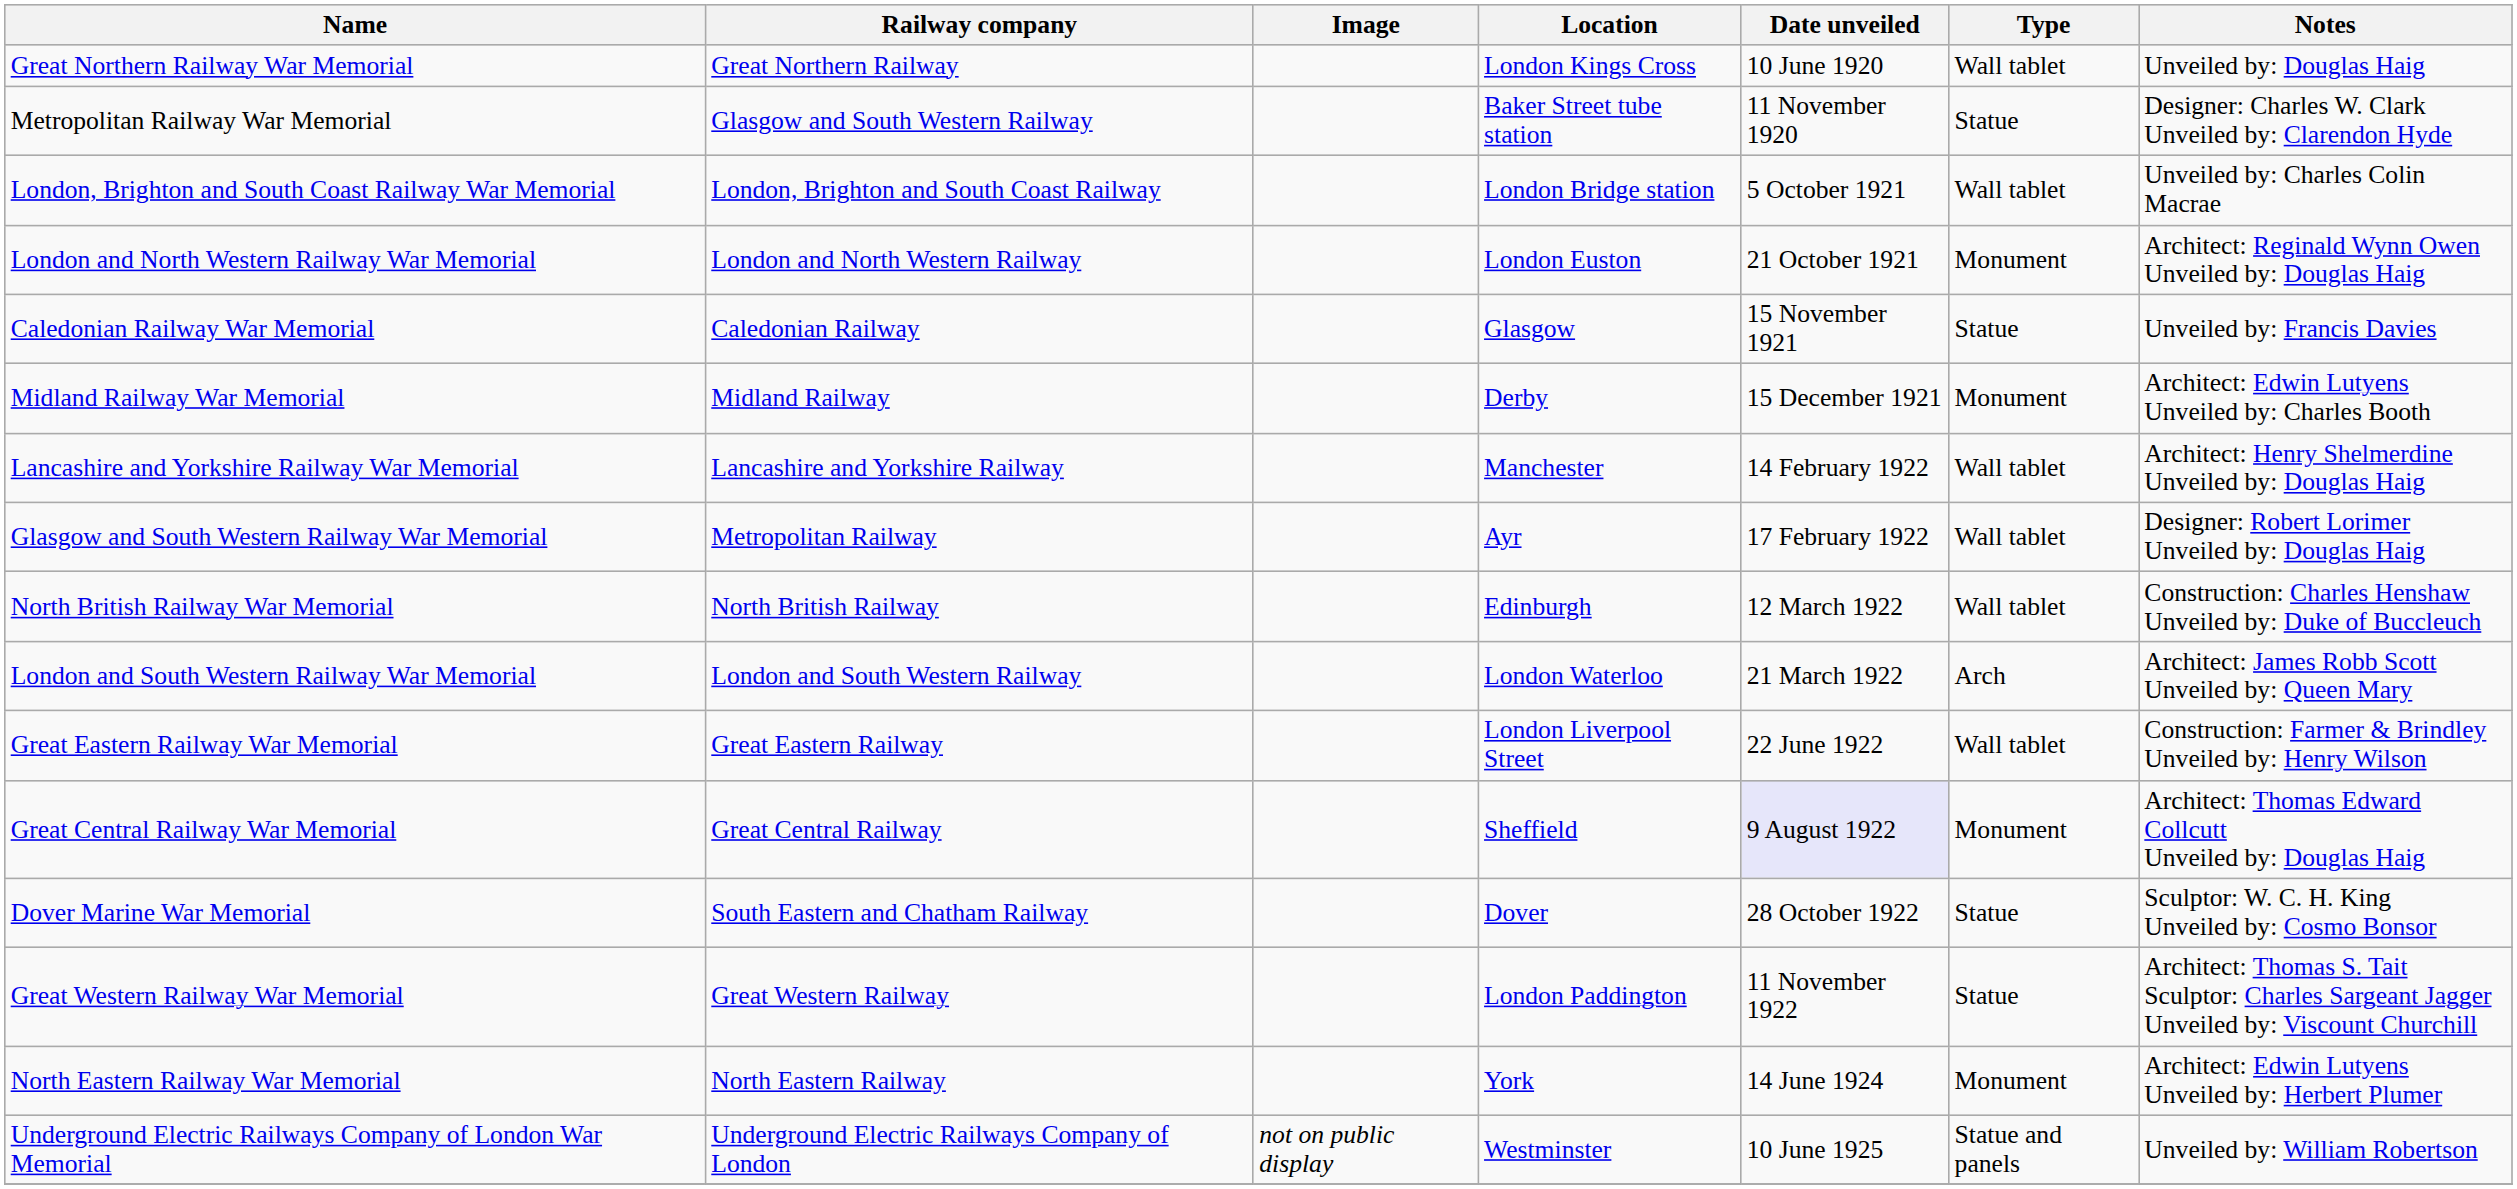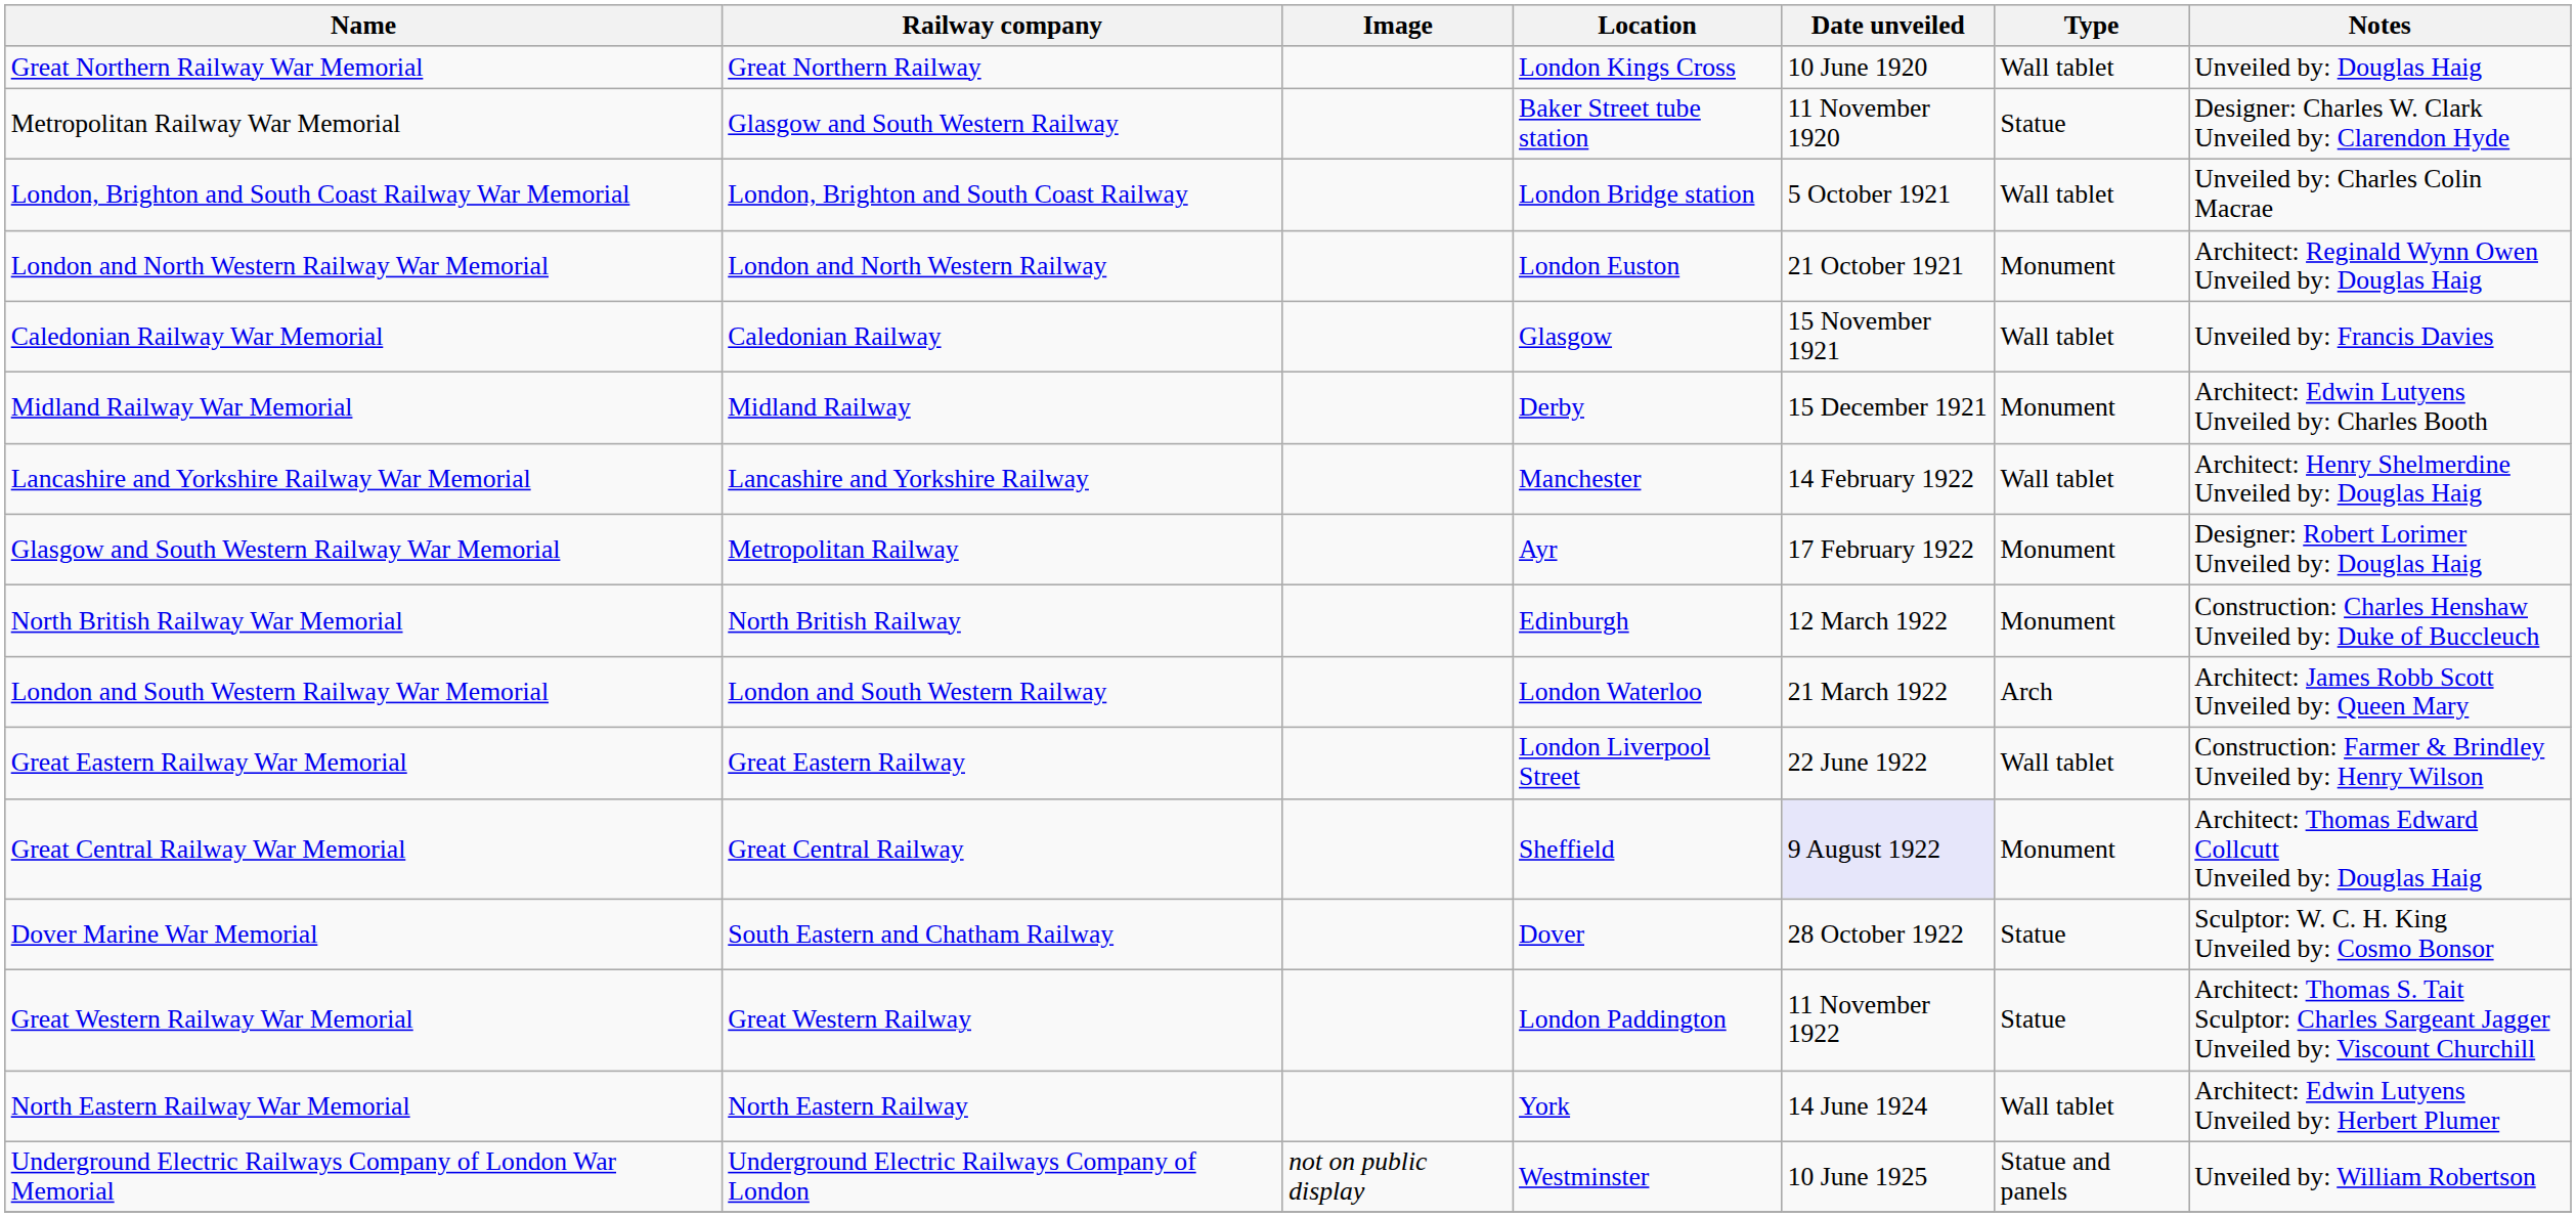Caledonian Railway War Memorial | Type: Statue -> Wall tablet
Glasgow and South Western Railway War Memorial | Type: Wall tablet -> Monument
North British Railway War Memorial | Type: Wall tablet -> Monument
North Eastern Railway War Memorial | Type: Monument -> Wall tablet
